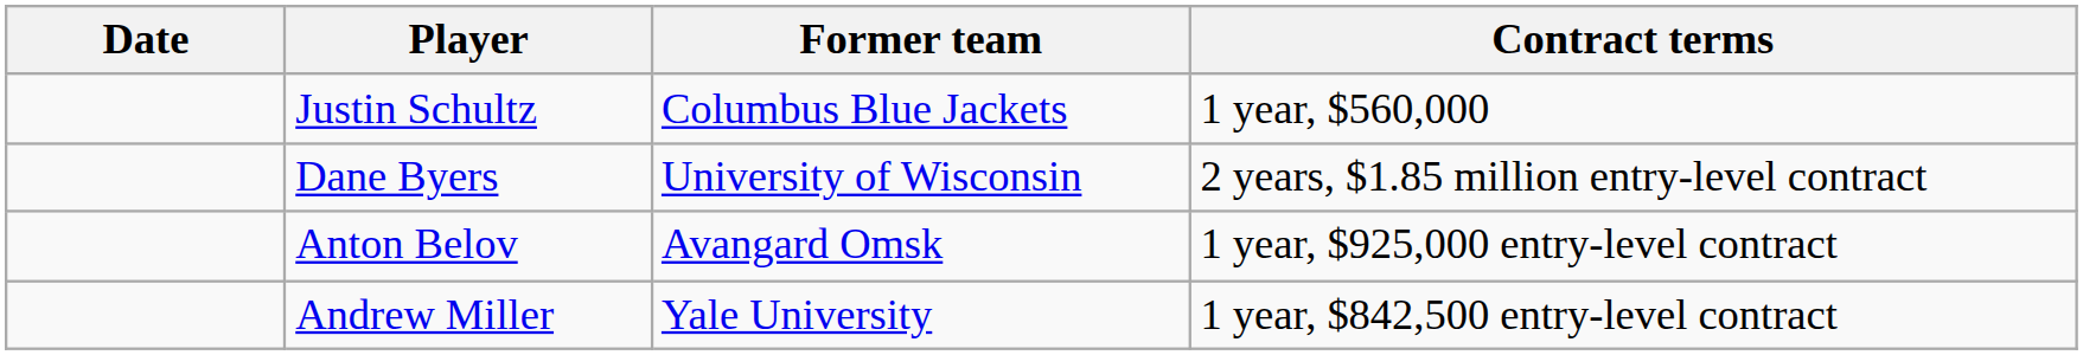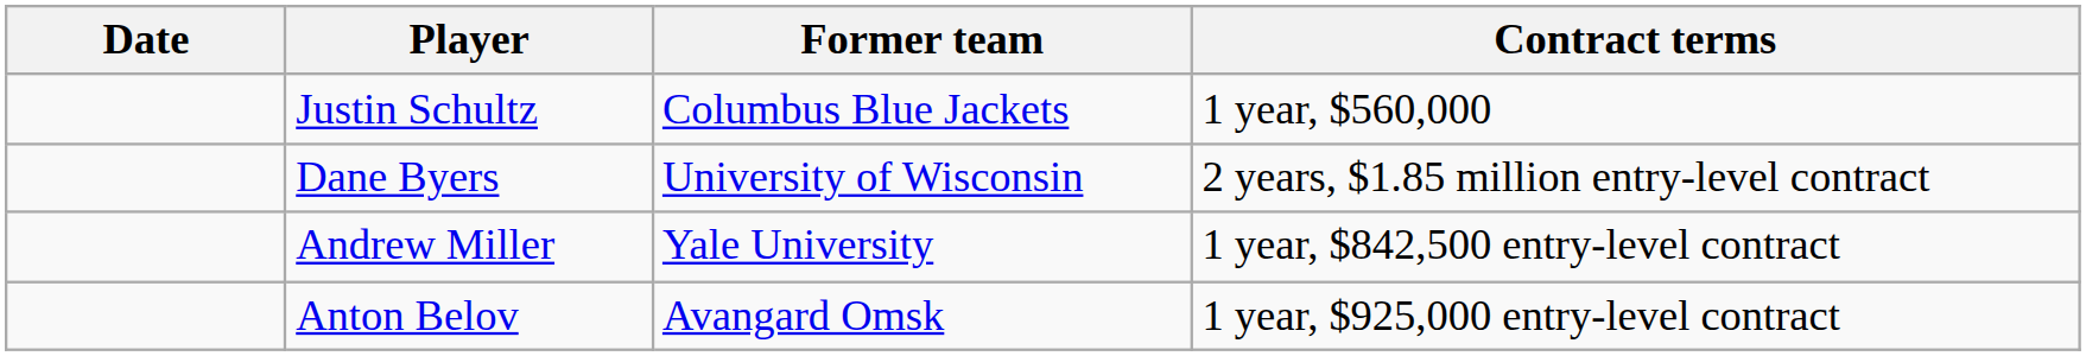rows swapped: Andrew Miller <-> Anton Belov
